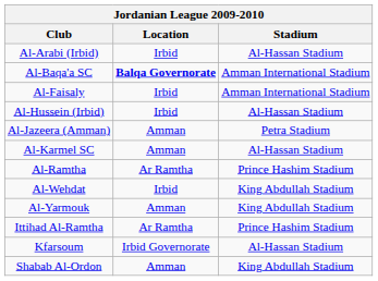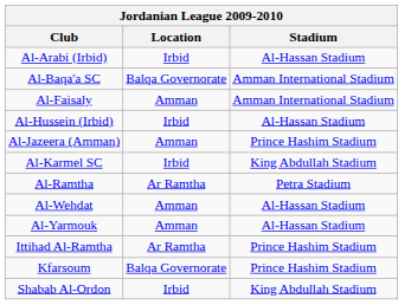Al-Baqa'a SC | Location: bold -> normal
Al-Faisaly | Location: Irbid -> Amman
Al-Jazeera (Amman) | Stadium: Petra Stadium -> Prince Hashim Stadium
Al-Karmel SC | Location: Amman -> Irbid
Al-Karmel SC | Stadium: Al-Hassan Stadium -> King Abdullah Stadium
Al-Ramtha | Stadium: Prince Hashim Stadium -> Petra Stadium
Al-Wehdat | Location: Irbid -> Amman
Al-Wehdat | Stadium: King Abdullah Stadium -> Al-Hassan Stadium
Al-Yarmouk | Stadium: King Abdullah Stadium -> Al-Hassan Stadium
Kfarsoum | Location: Irbid Governorate -> Balqa Governorate
Kfarsoum | Stadium: Al-Hassan Stadium -> Prince Hashim Stadium
Shabab Al-Ordon | Location: Amman -> Irbid
